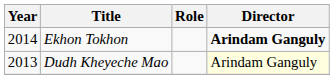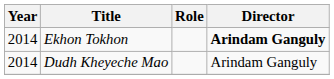Dudh Kheyeche Mao | Year: 2013 -> 2014
Dudh Kheyeche Mao | Director: lightyellow background -> no background
